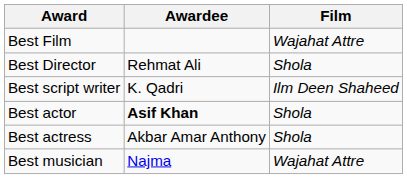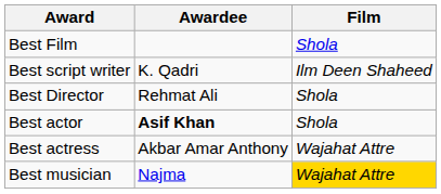Best Film | Film: Wajahat Attre -> Shola
rows swapped: Best Director <-> Best script writer
Best actress | Film: Shola -> Wajahat Attre
Best musician | Film: no background -> gold background
